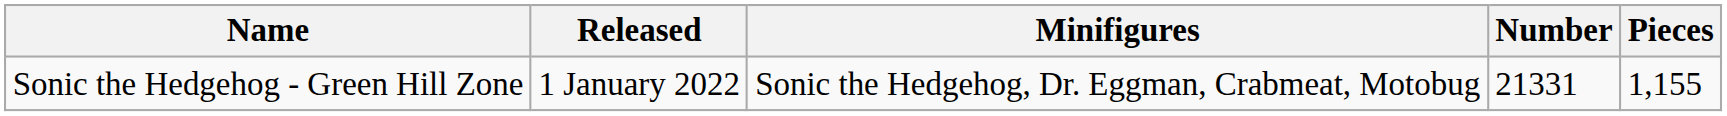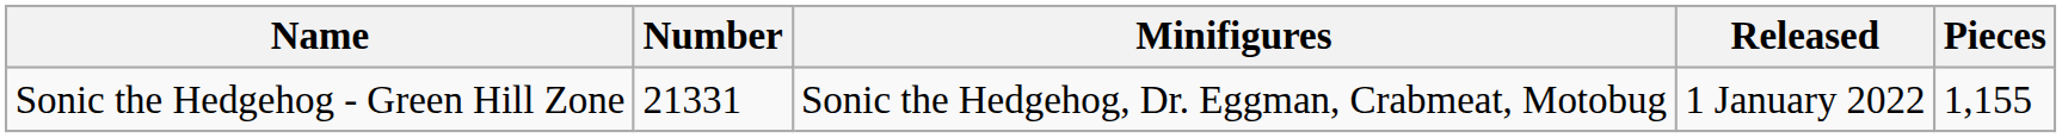columns swapped: Number <-> Released
